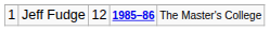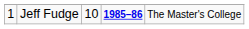Jeff Fudge | column 3: 12 -> 10
